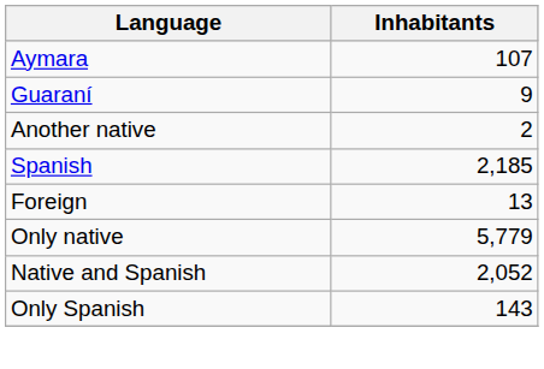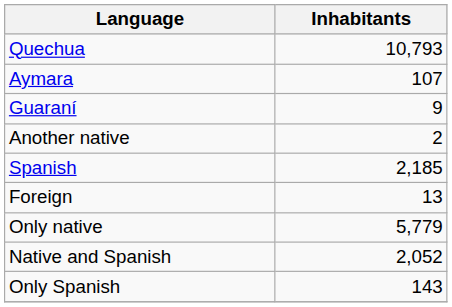+ row: Quechua | 10,793
